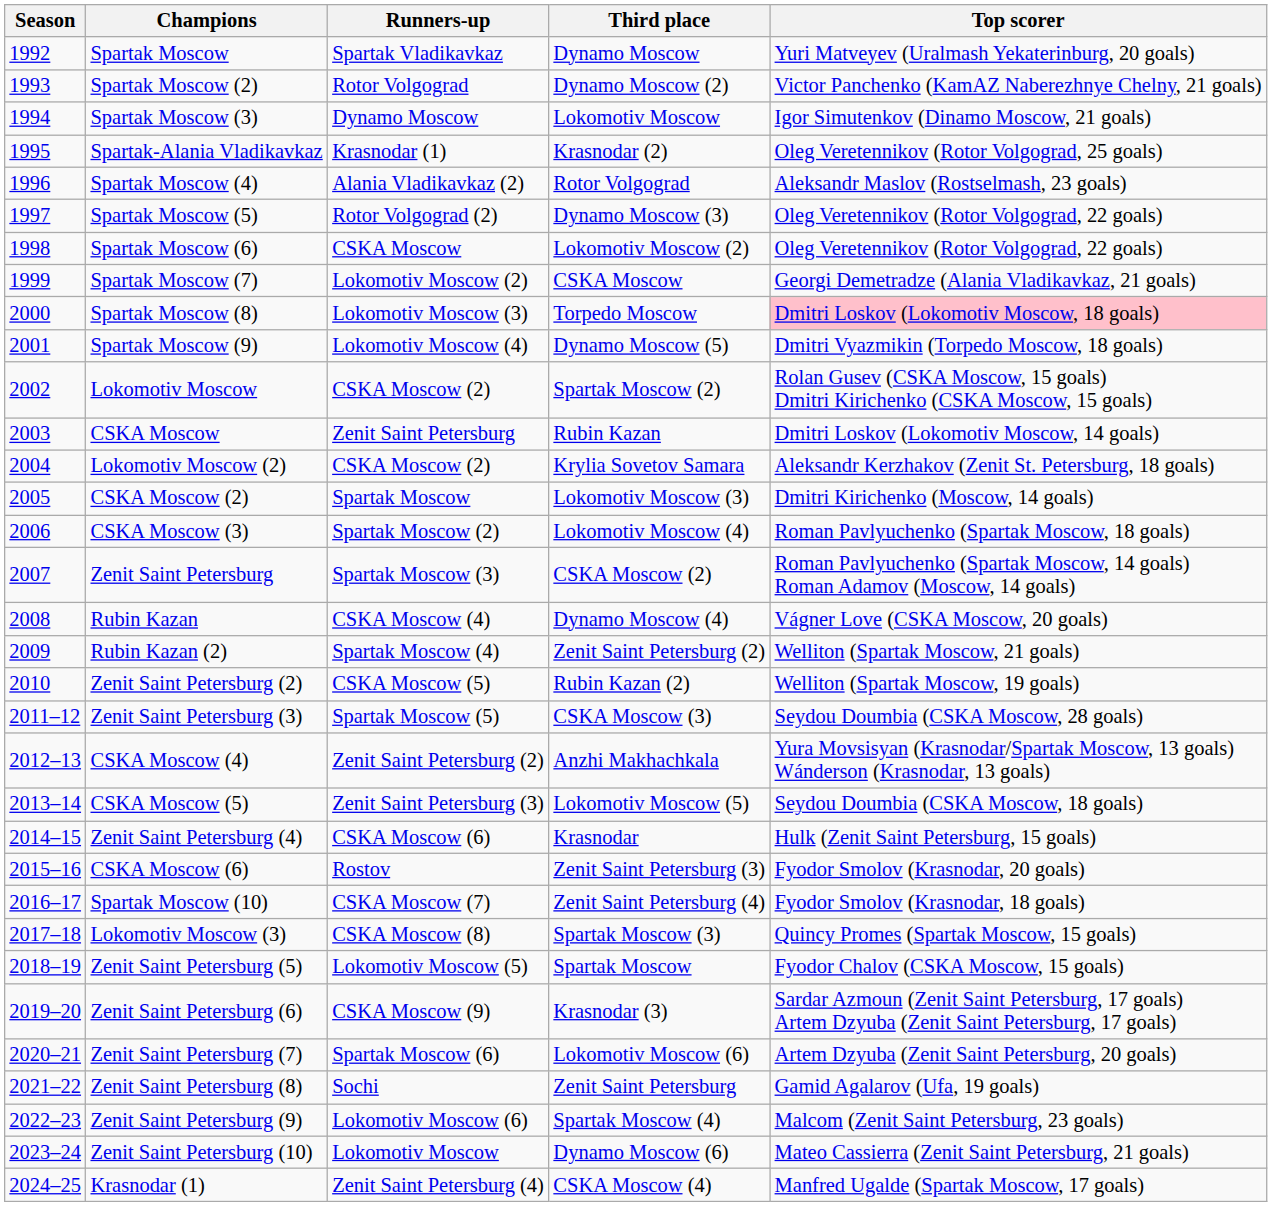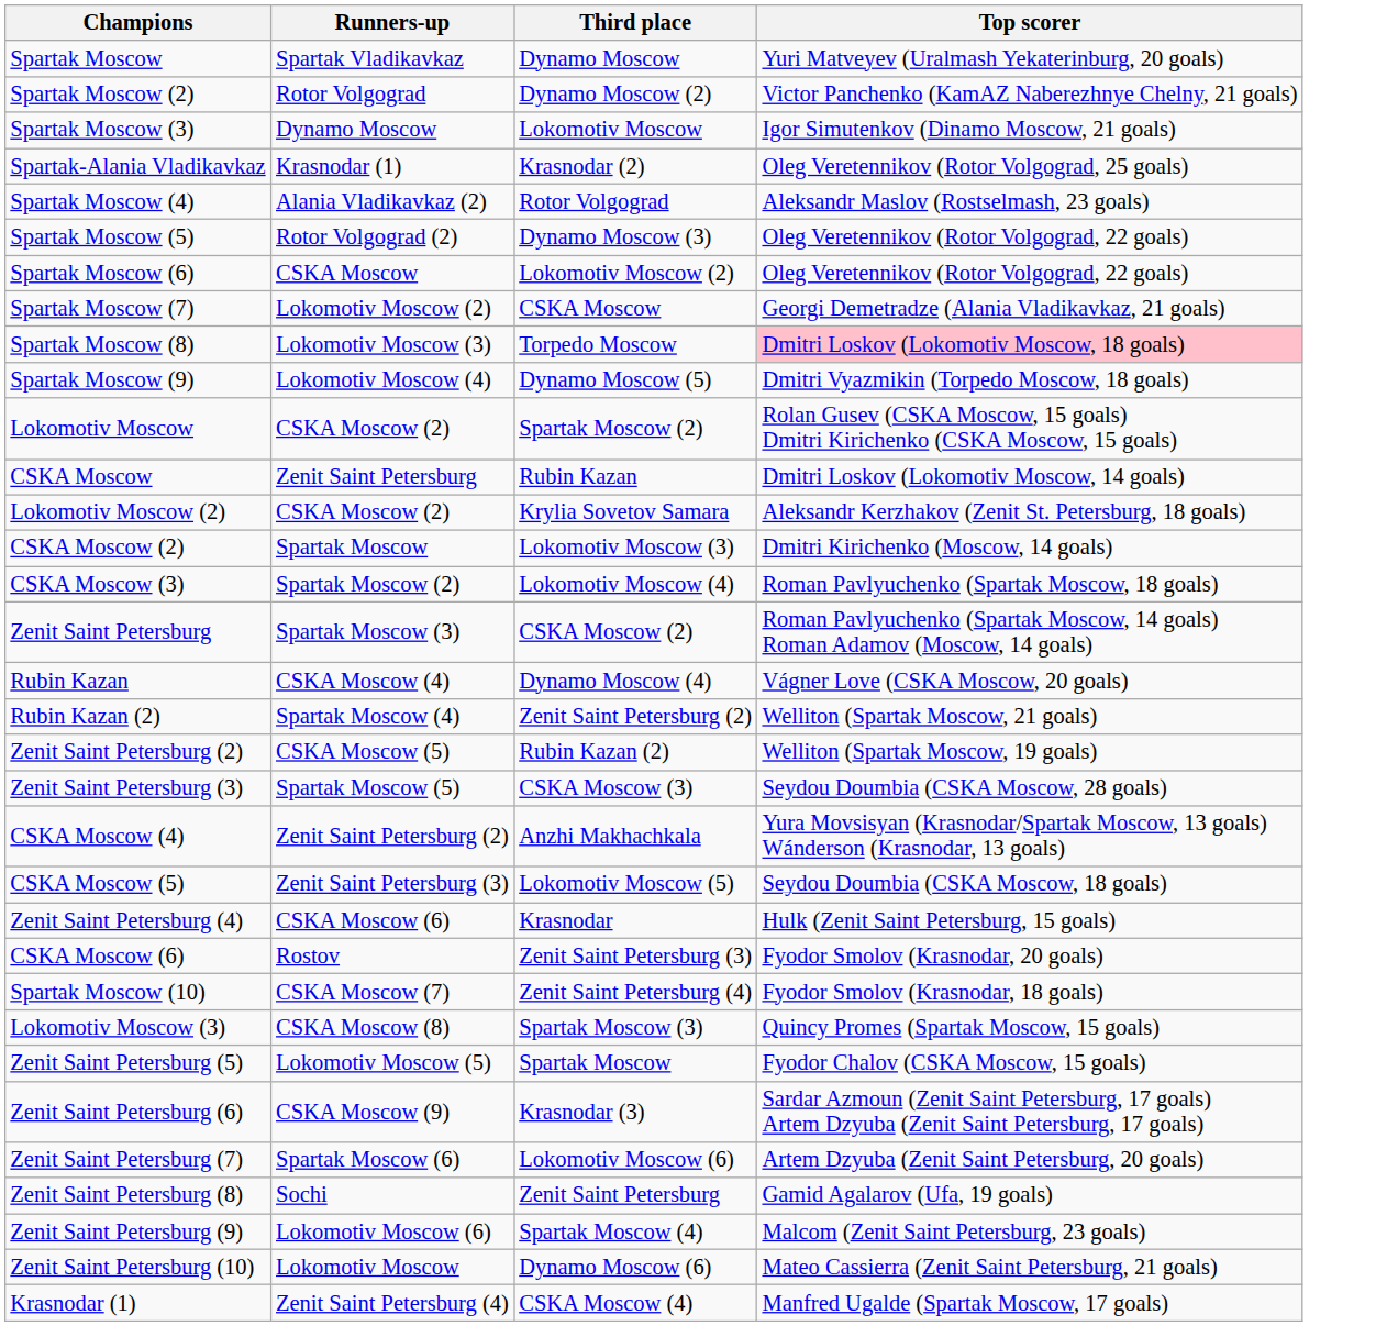- column: Season | 1992 | 1993 | 1994 | 1995 | 1996 | 1997 | 1998 | 1999 | 2000 | 2001 | 2002 | 2003 | 2004 | 2005 | 2006 | 2007 | 2008 | 2009 | 2010 | 2011–12 | 2012–13 | 2013–14 | 2014–15 | 2015–16 | 2016–17 | 2017–18 | 2018–19 | 2019–20 | 2020–21 | 2021–22 | 2022–23 | 2023–24 | 2024–25
